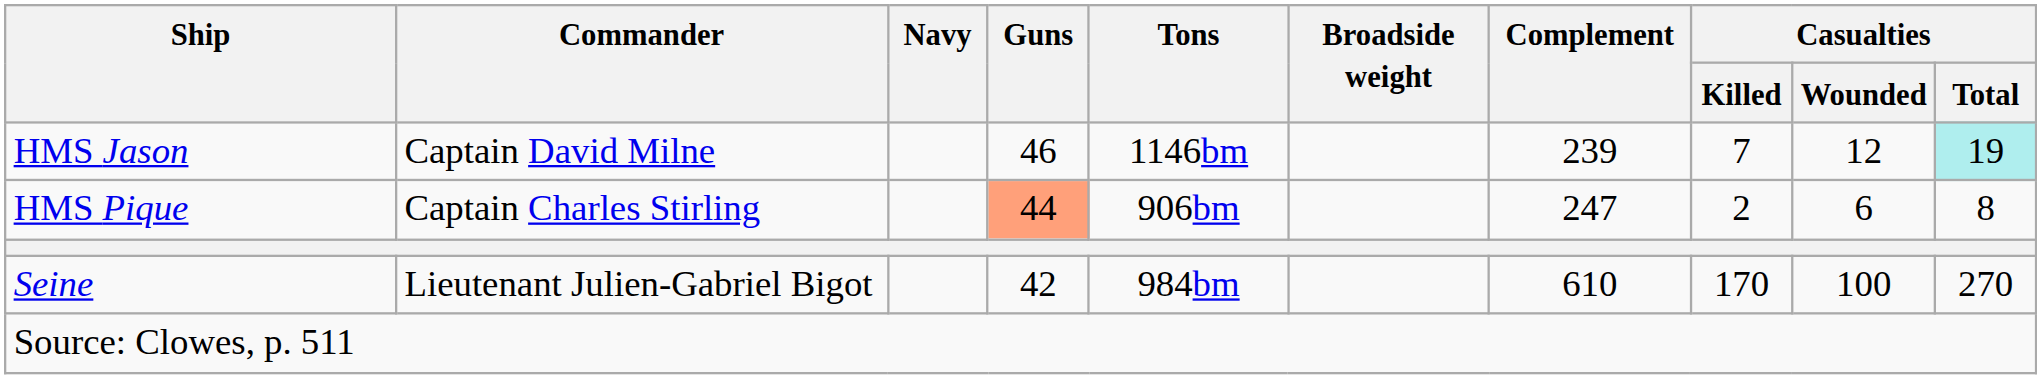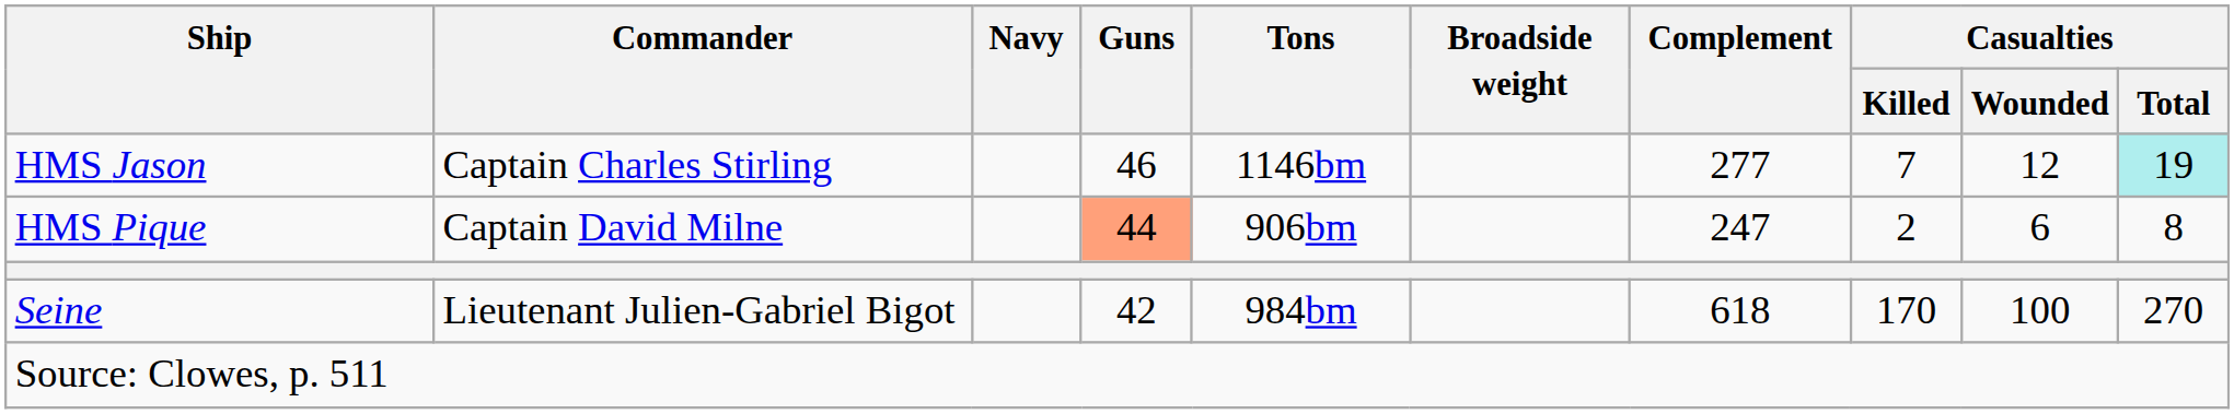HMS Jason | Commander: Captain David Milne -> Captain Charles Stirling
HMS Jason | Complement: 239 -> 277
HMS Pique | Commander: Captain Charles Stirling -> Captain David Milne
Seine | Complement: 610 -> 618
